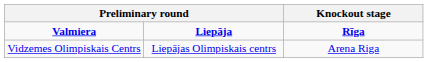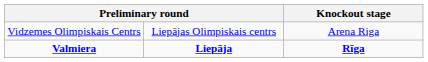rows swapped: Valmiera <-> Vidzemes Olimpiskais Centrs
